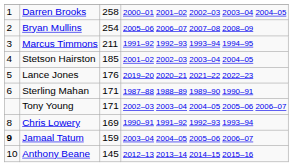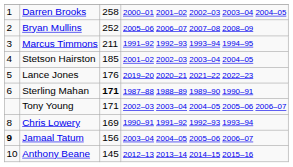Bryan Mullins | column 3: 254 -> 252
Sterling Mahan | column 3: normal -> bold
Jamaal Tatum | column 3: 159 -> 156
